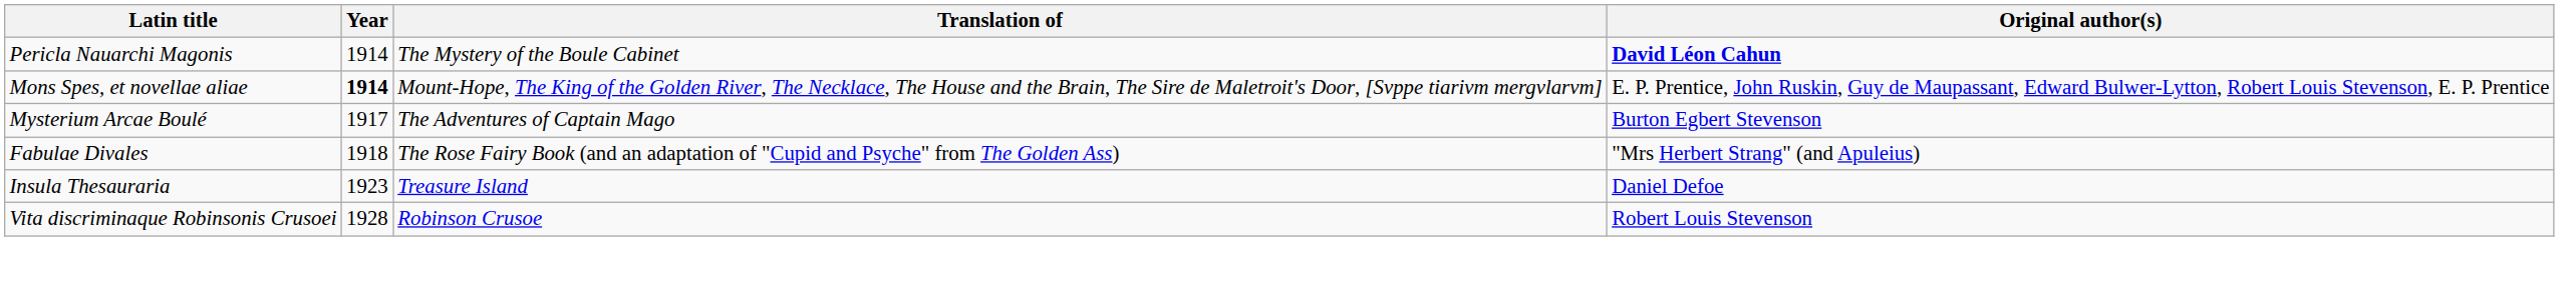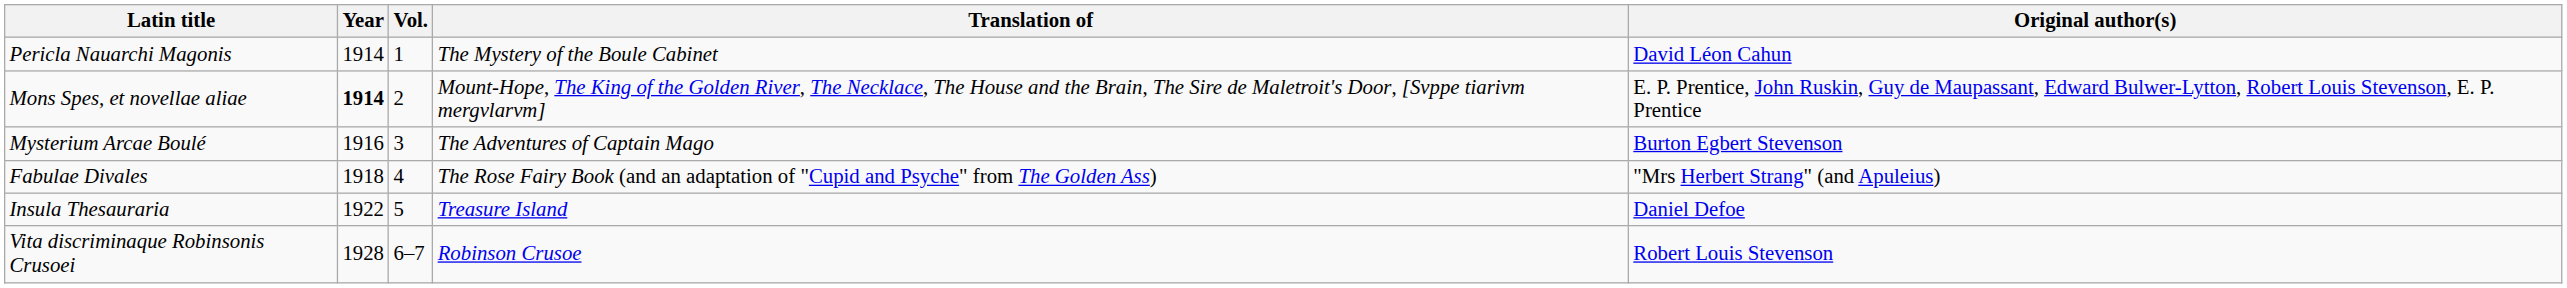+ column: Vol. | 1 | 2 | 3 | 4 | 5 | 6–7
Pericla Nauarchi Magonis | Original author(s): bold -> normal
Mysterium Arcae Boulé | Year: 1917 -> 1916
Insula Thesauraria | Year: 1923 -> 1922
